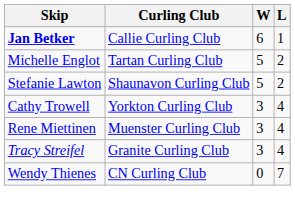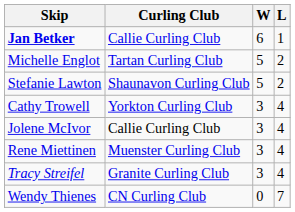+ row: Jolene McIvor | Callie Curling Club | 3 | 4
